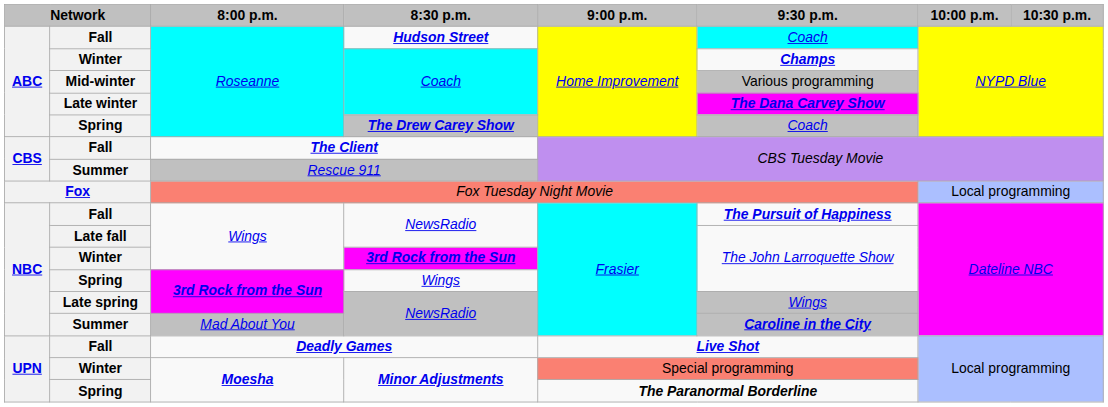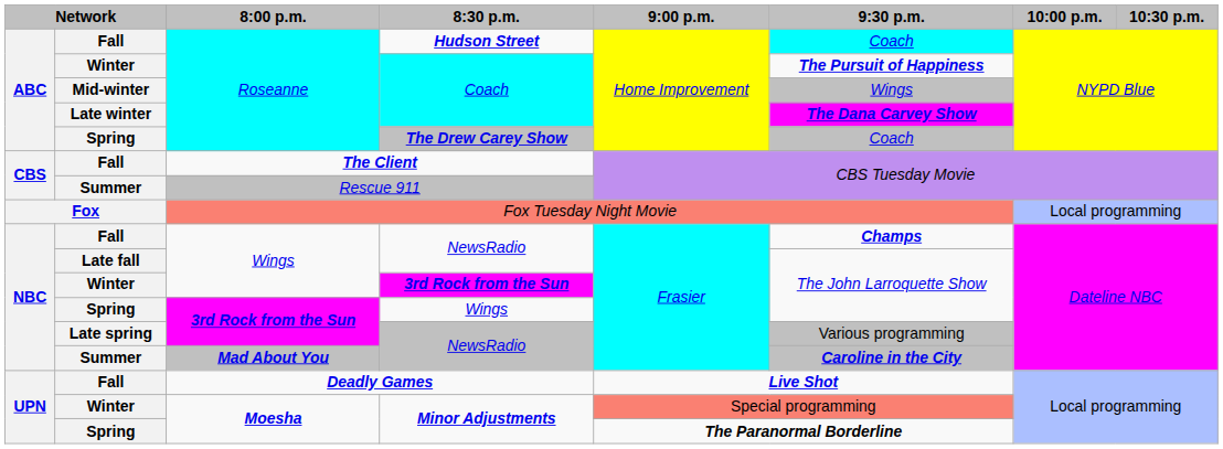Winter / Coach | 9:30 p.m.: Champs -> The Pursuit of Happiness
Mid-winter / Coach | 9:30 p.m.: Various programming -> Wings
Fall / NewsRadio | 9:30 p.m.: The Pursuit of Happiness -> Champs
Late spring / NewsRadio | 9:30 p.m.: Wings -> Various programming
Summer / NewsRadio | 8:00 p.m.: normal -> bold
